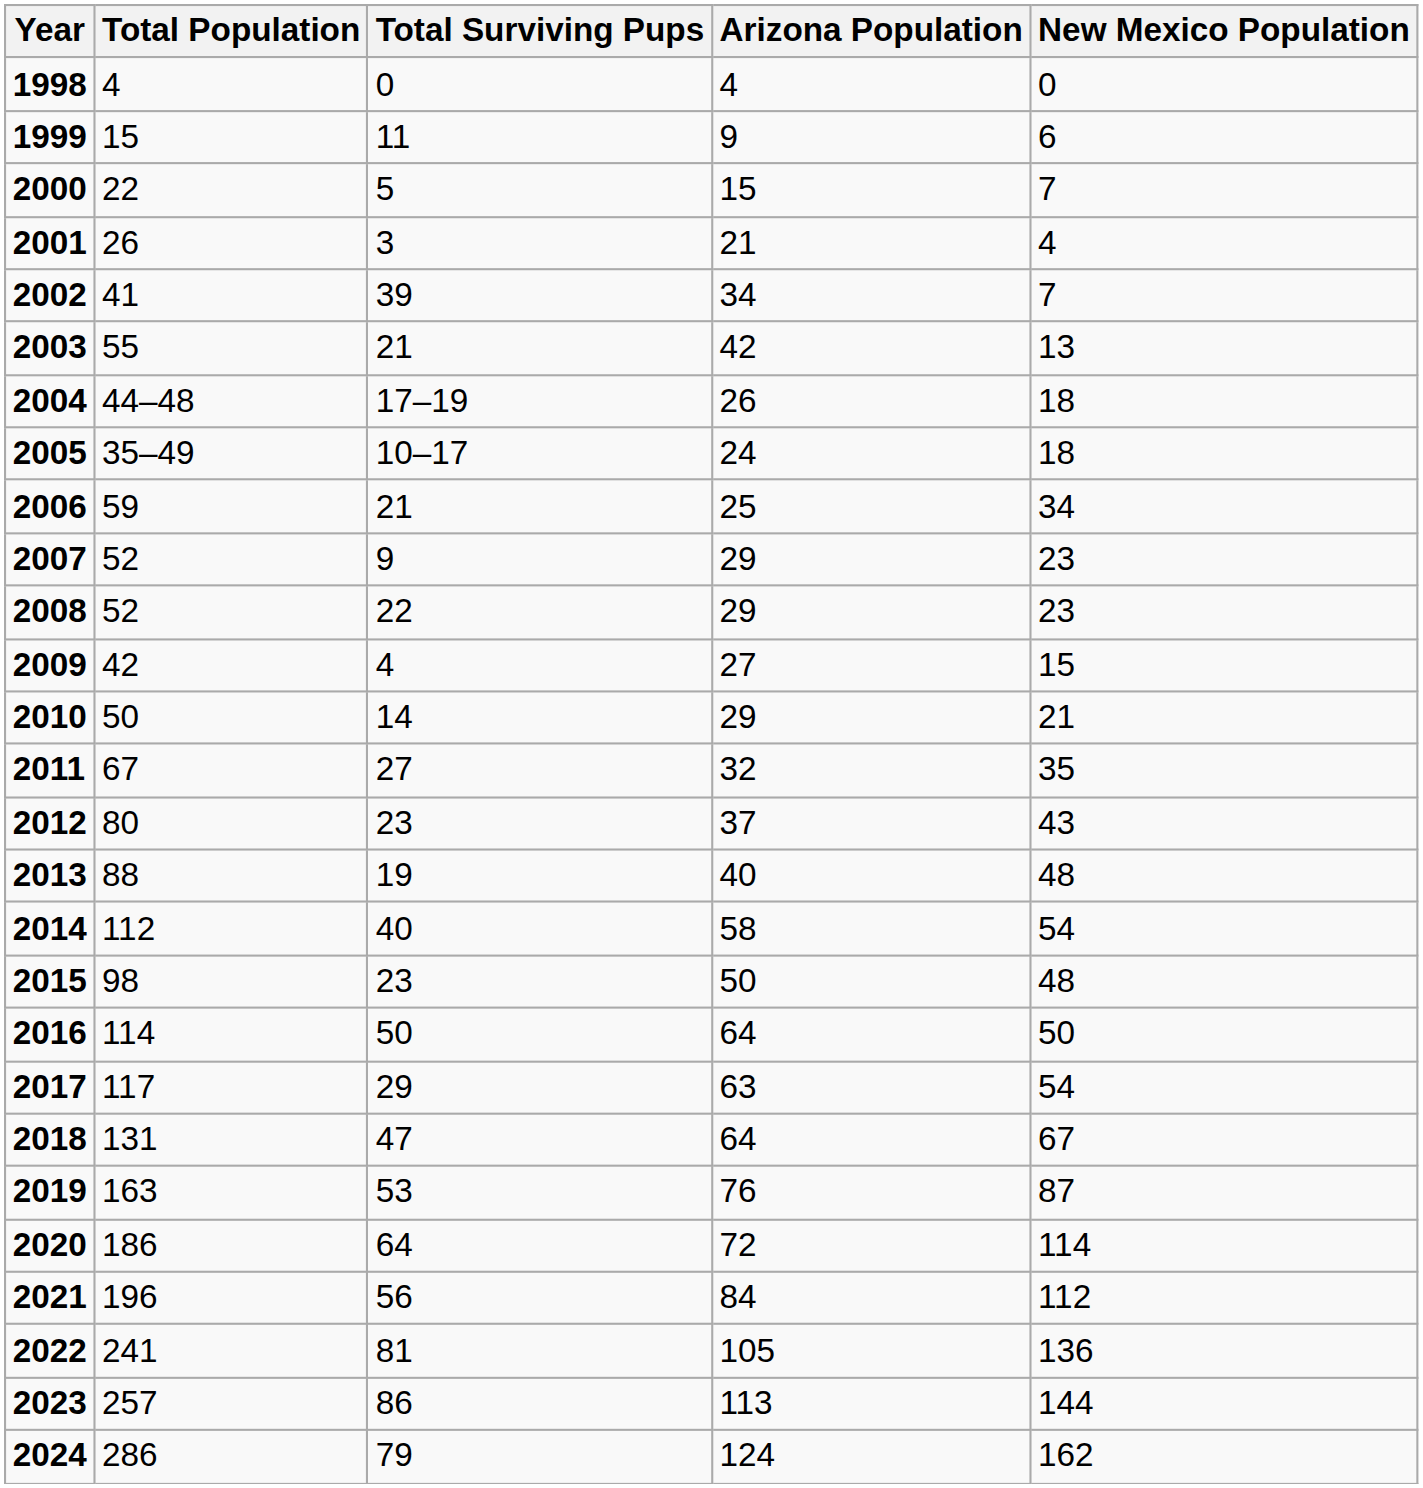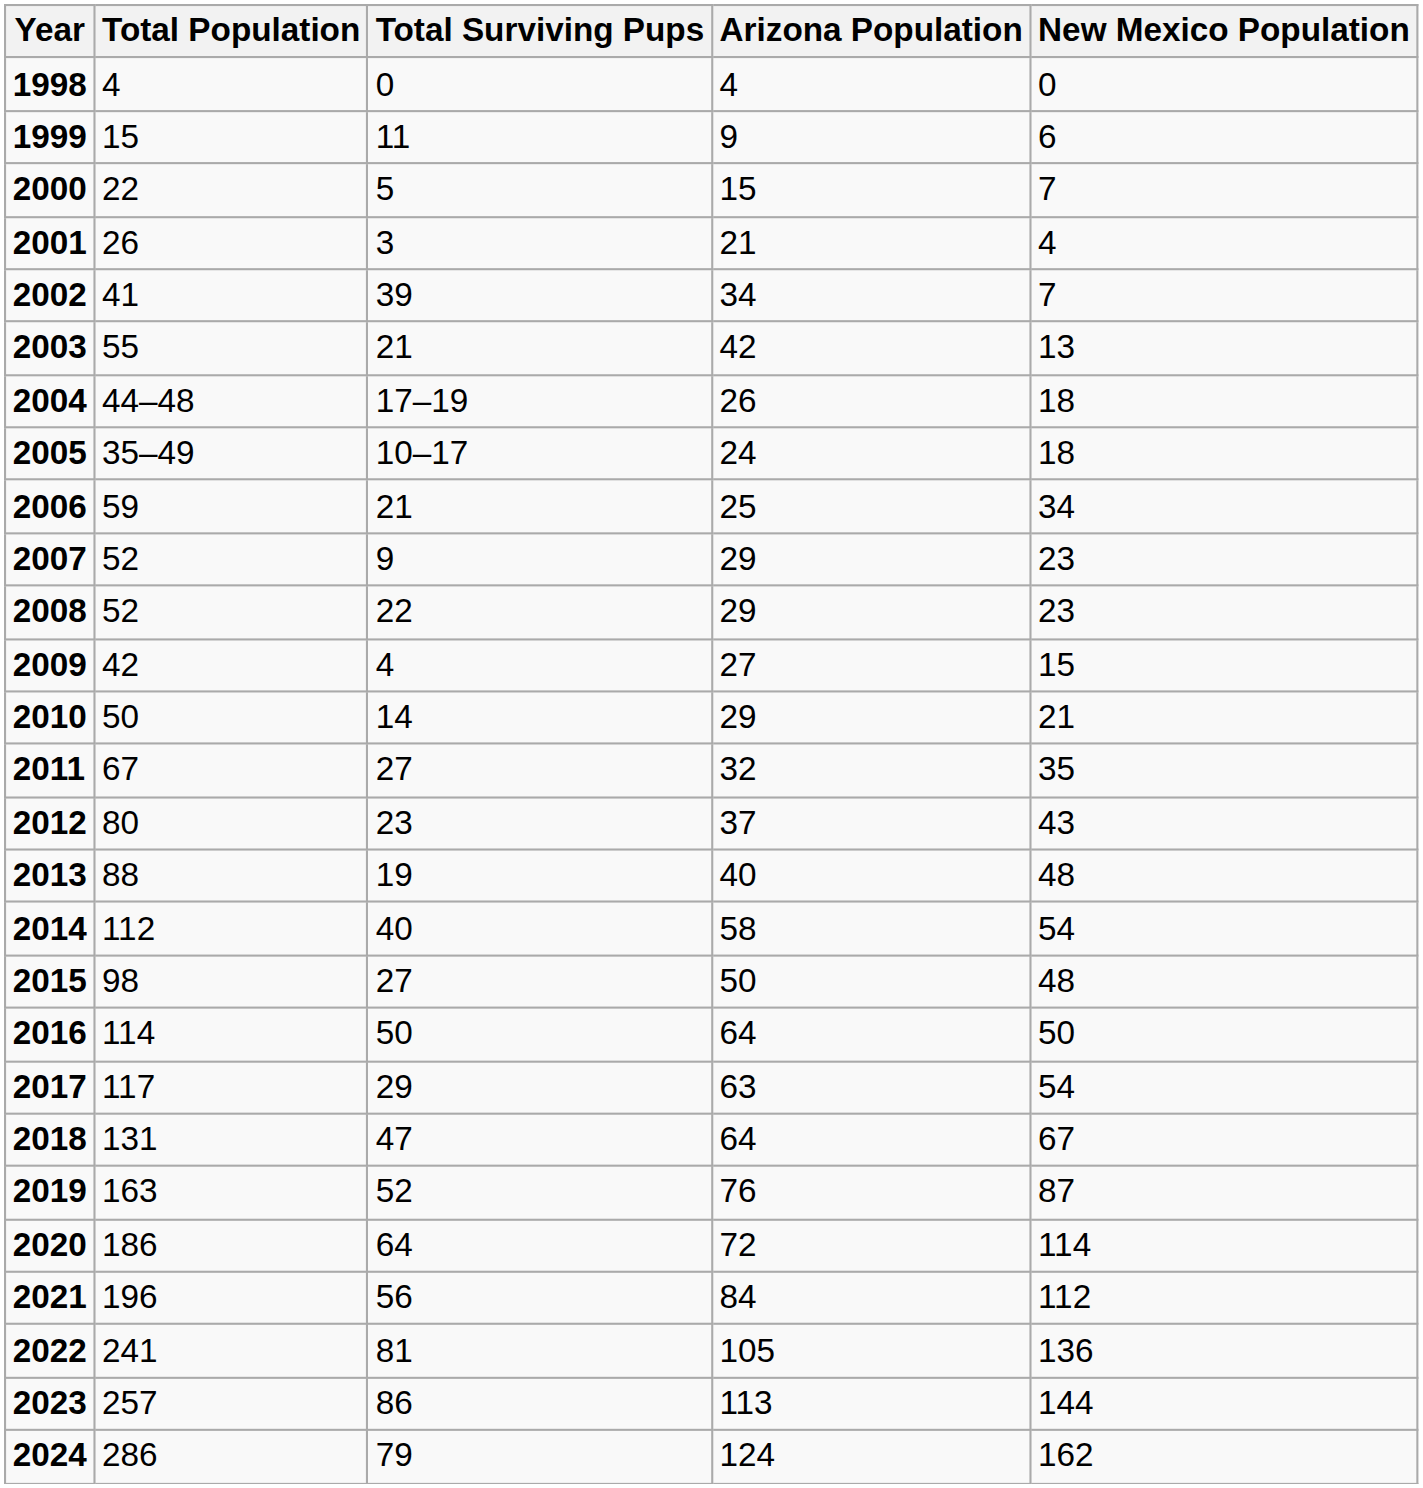2015 | Total Surviving Pups: 23 -> 27
2019 | Total Surviving Pups: 53 -> 52
